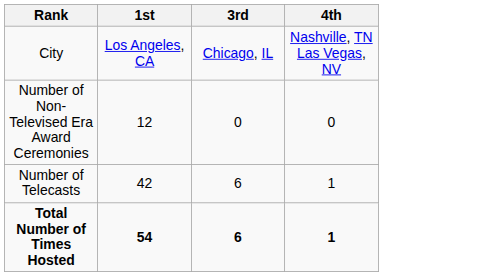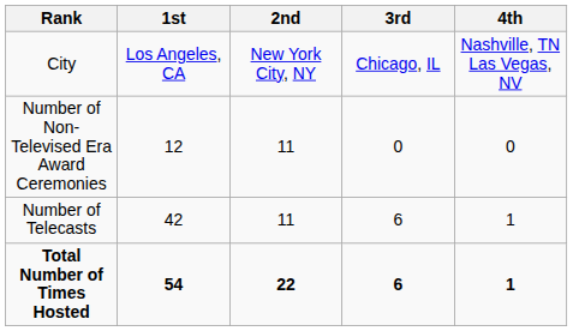+ column: 2nd | New York City, NY | 11 | 11 | 22
